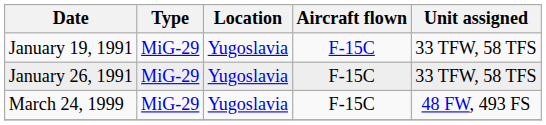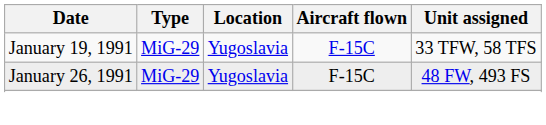January 26, 1991 | Unit assigned: 33 TFW, 58 TFS -> 48 FW, 493 FS
- row: March 24, 1999 | MiG-29 | Yugoslavia | F-15C | 48 FW, 493 FS
